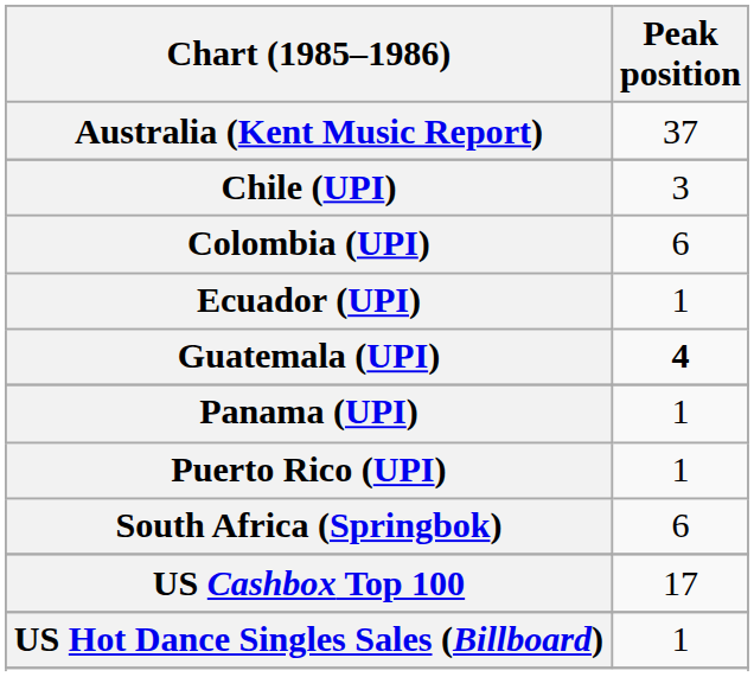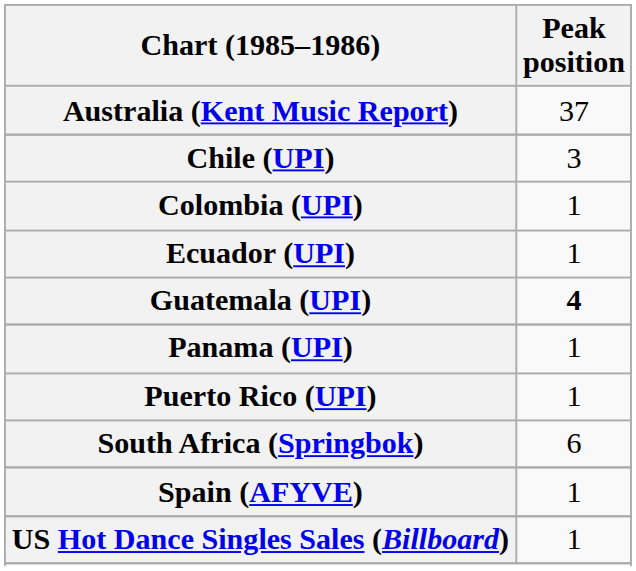Colombia (UPI) | Peak position: 6 -> 1
+ row: Spain (AFYVE) | 1
- row: US Cashbox Top 100 | 17
